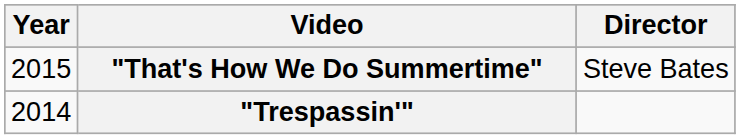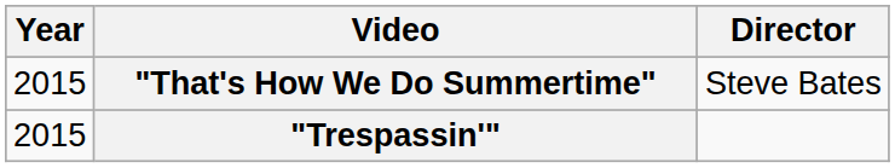"Trespassin'" | Year: 2014 -> 2015
